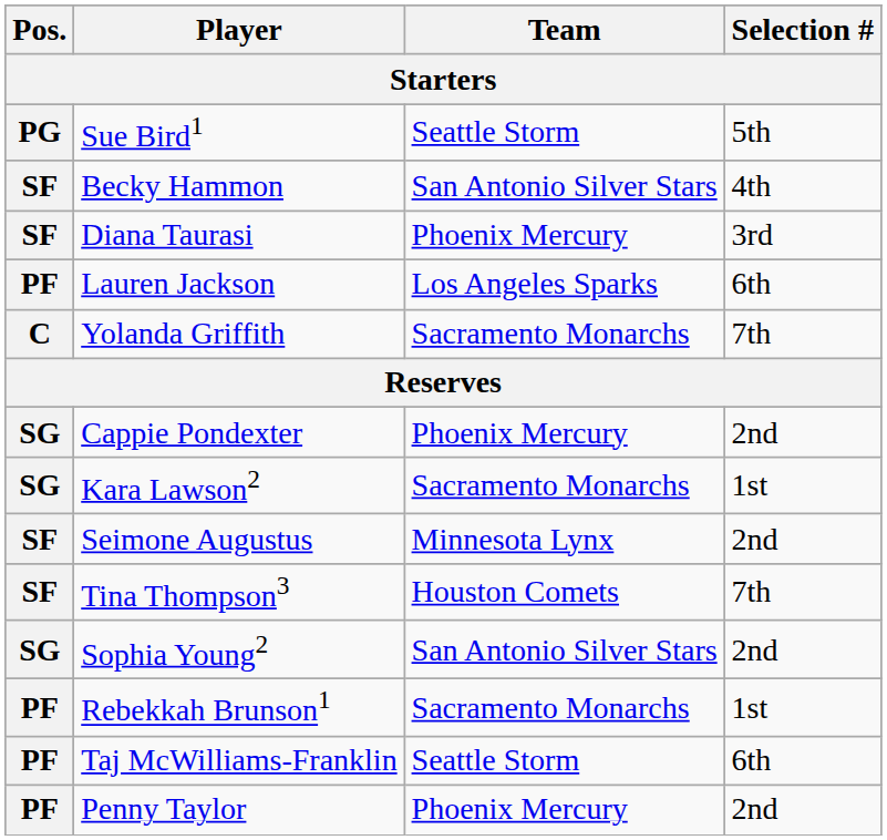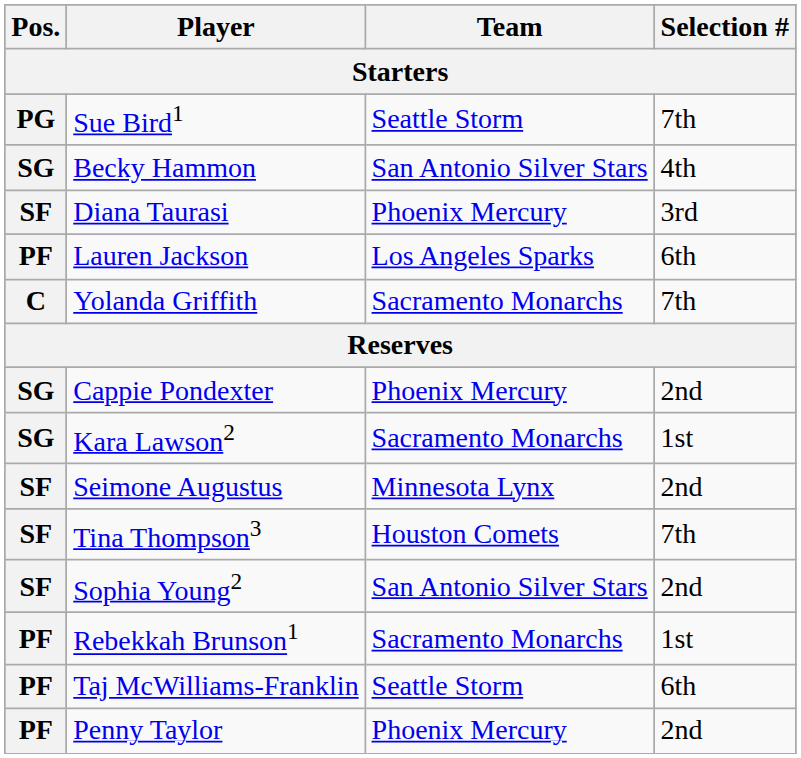Sue Bird1 | Selection #: 5th -> 7th
Becky Hammon | Pos.: SF -> SG
Sophia Young2 | Pos.: SG -> SF
